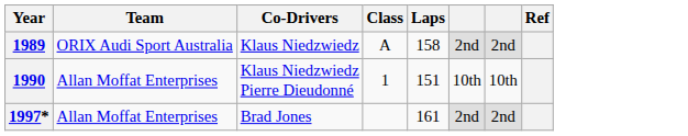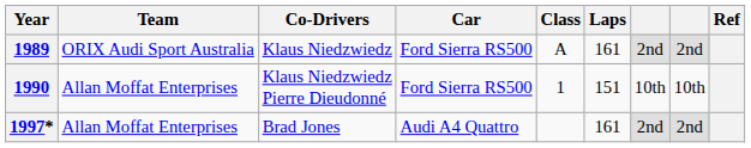+ column: Car | Ford Sierra RS500 | Ford Sierra RS500 | Audi A4 Quattro
1989 | Laps: 158 -> 161
